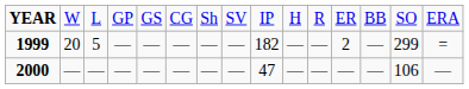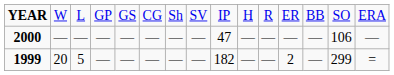rows swapped: 1999 <-> 2000
